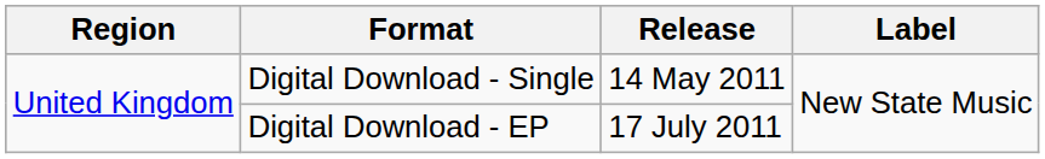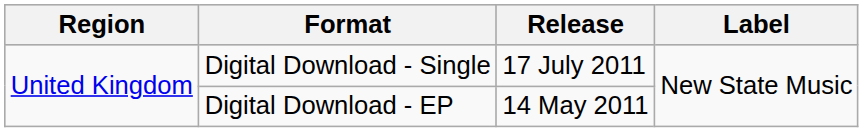Digital Download - Single | Release: 14 May 2011 -> 17 July 2011
Digital Download - EP | Release: 17 July 2011 -> 14 May 2011
